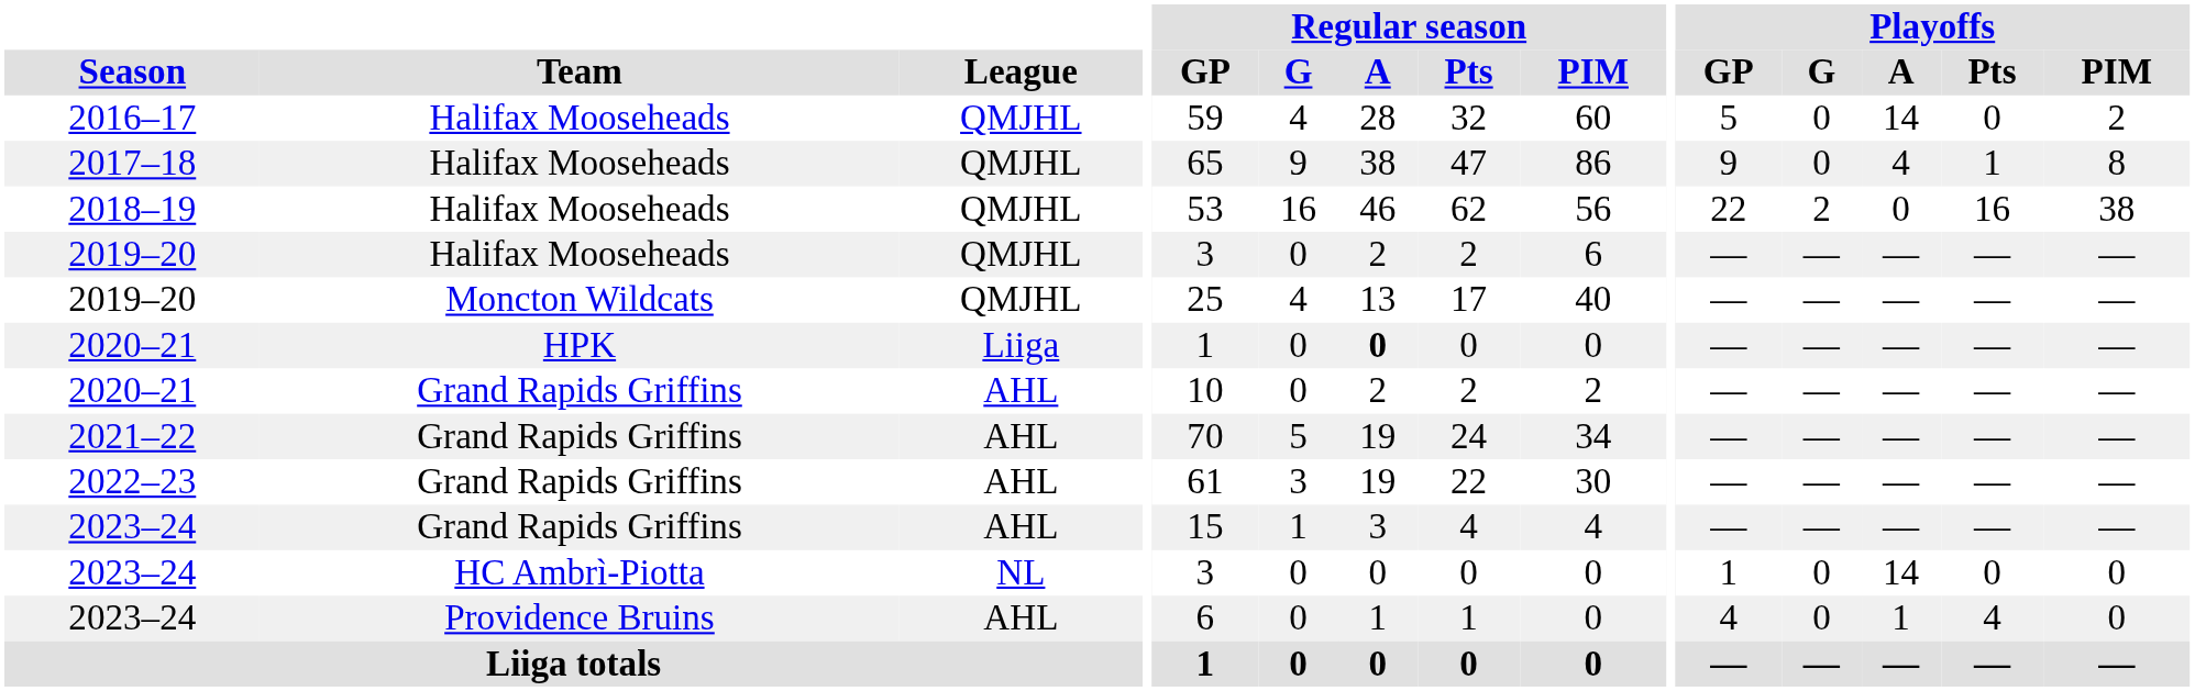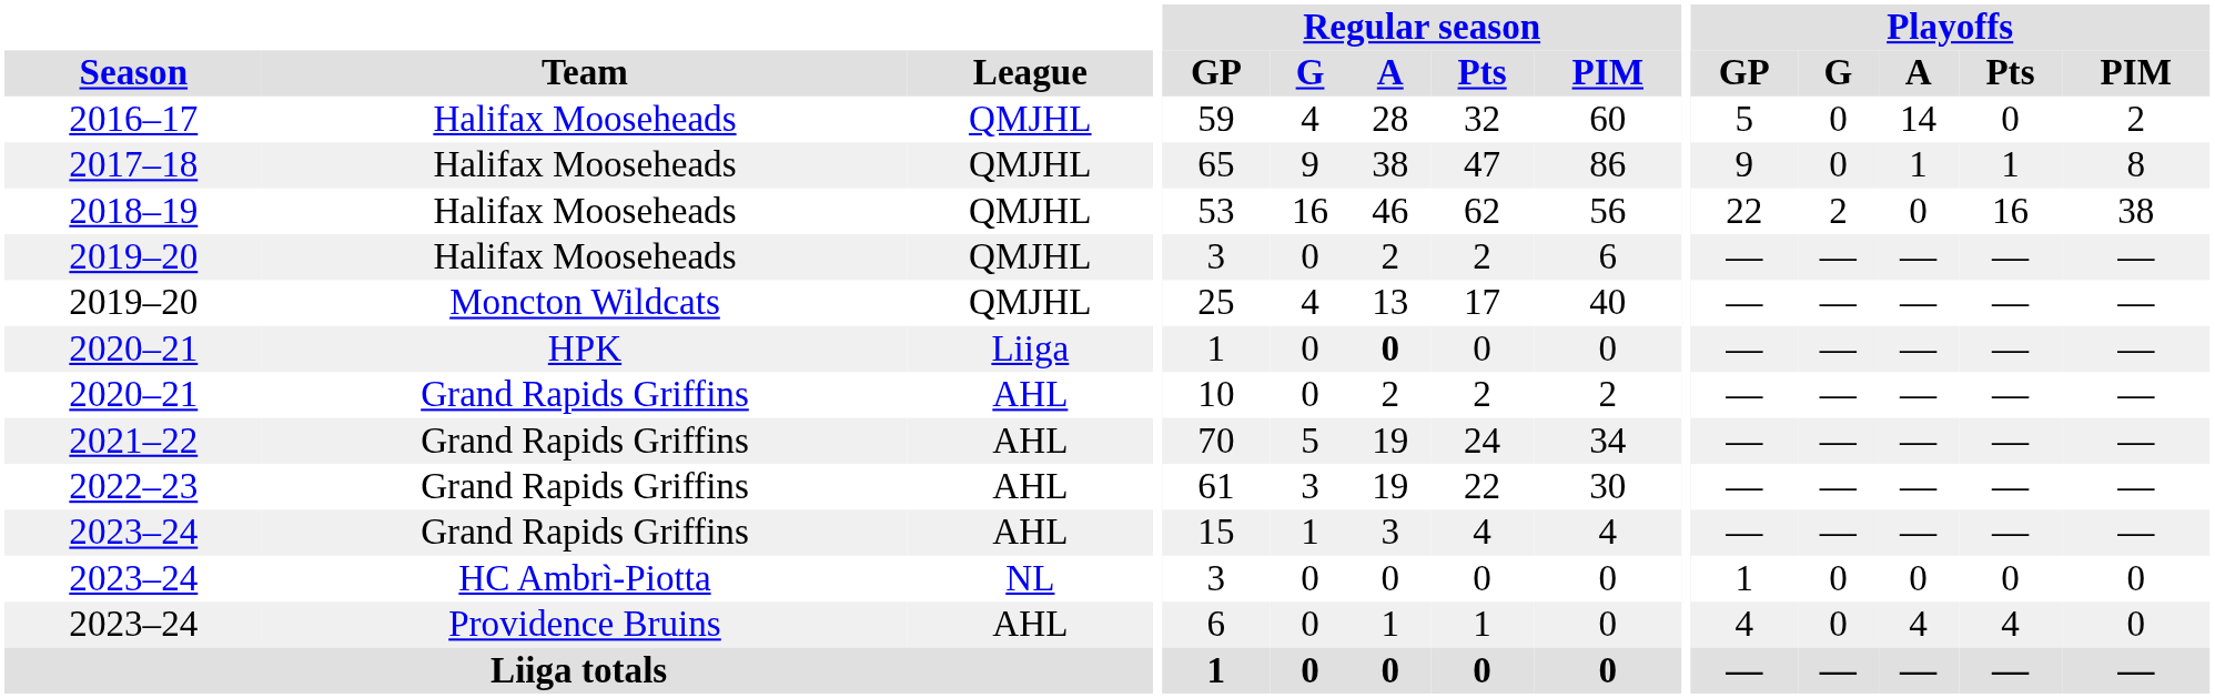2017–18 | Playoffs / A: 4 -> 1
2023–24 / HC Ambrì-Piotta | Playoffs / A: 14 -> 0
2023–24 / Providence Bruins | Playoffs / A: 1 -> 4
